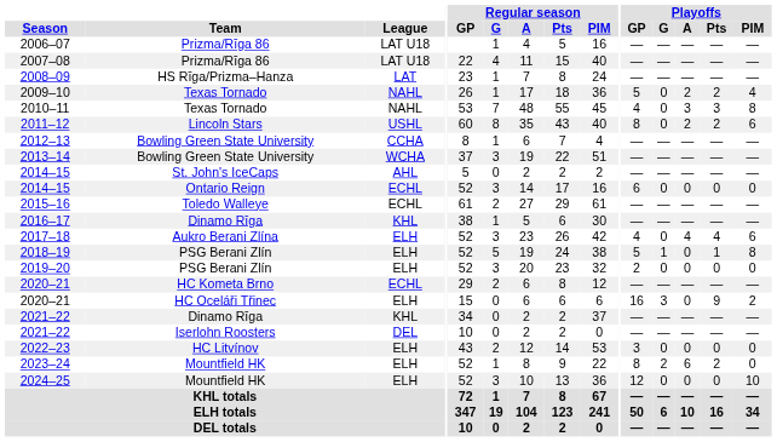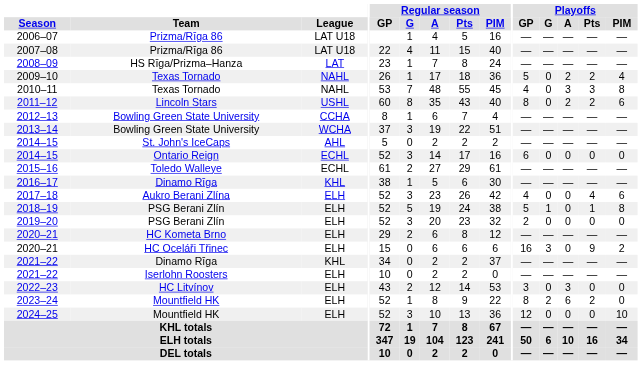2017–18 | Playoffs / A: 4 -> 0
2020–21 / HC Kometa Brno | League: ECHL -> ELH
2021–22 / Iserlohn Roosters | League: DEL -> ELH
2022–23 | Playoffs / A: 0 -> 3
